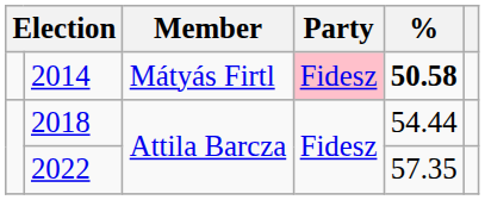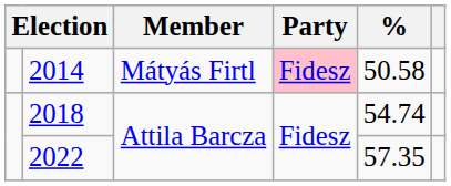2014 | %: bold -> normal
2018 | %: 54.44 -> 54.74
